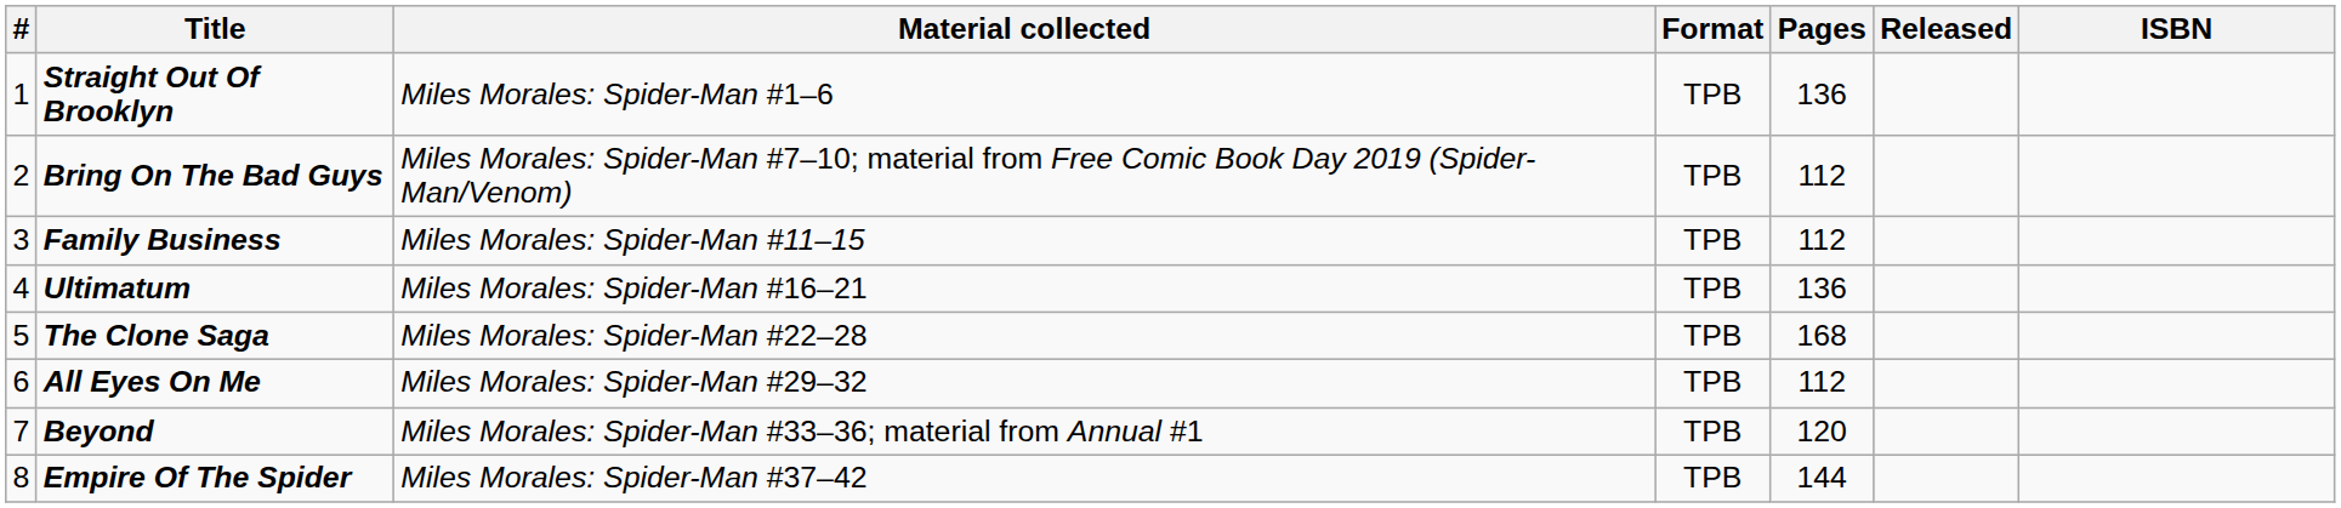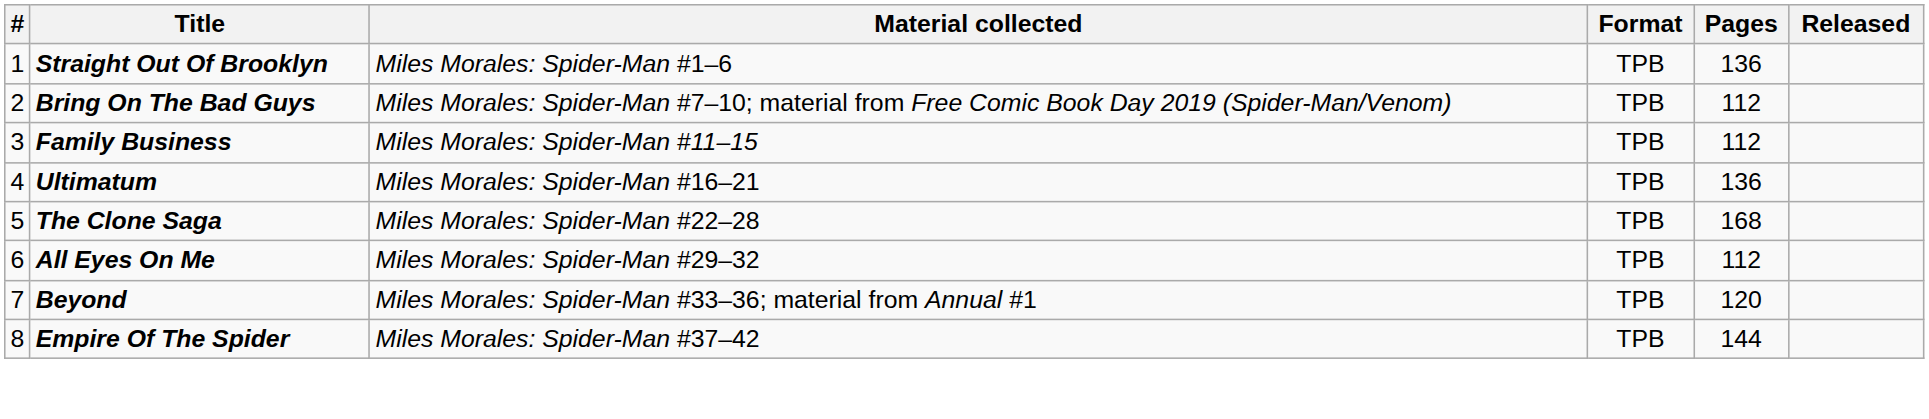- column: ISBN
